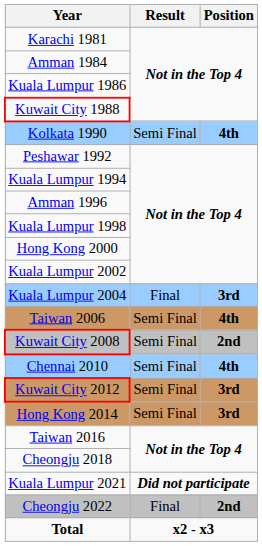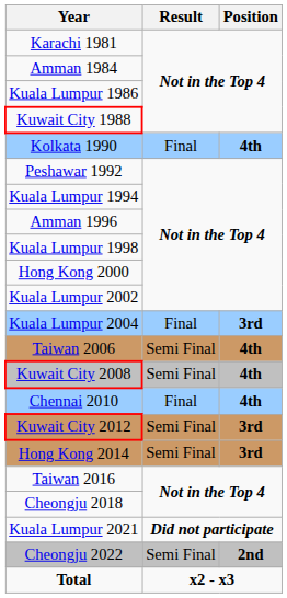Kolkata 1990 | Result: Semi Final -> Final
Kuwait City 2008 | Position: 2nd -> 4th
Chennai 2010 | Result: Semi Final -> Final
Cheongju 2022 | Result: Final -> Semi Final
